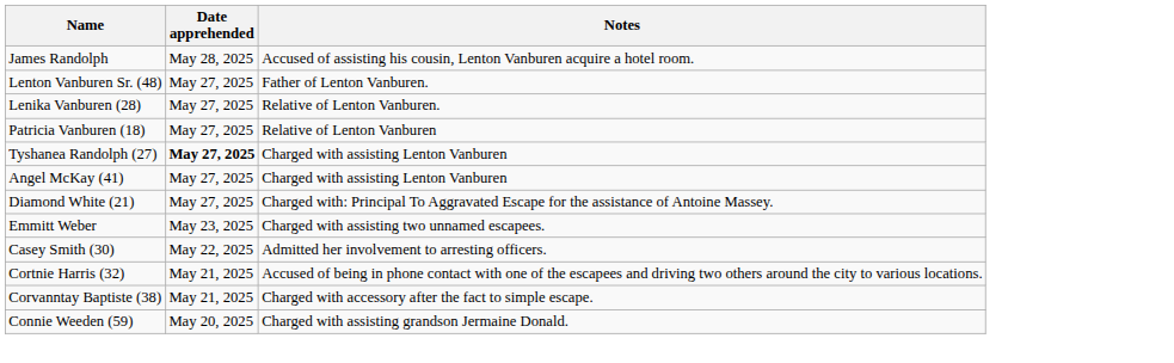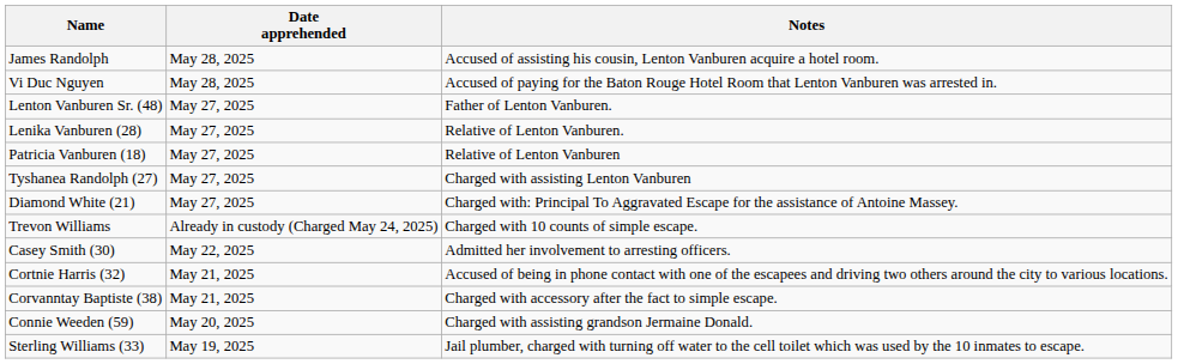+ row: Vi Duc Nguyen | May 28, 2025 | Accused of paying for the Baton Rouge Hotel Room that Lenton Vanburen was arrested in.
Tyshanea Randolph (27) | Date apprehended: bold -> normal
- row: Angel McKay (41) | May 27, 2025 | Charged with assisting Lenton Vanburen
+ row: Trevon Williams | Already in custody (Charged May 24, 2025) | Charged with 10 counts of simple escape.
- row: Emmitt Weber | May 23, 2025 | Charged with assisting two unnamed escapees.
+ row: Sterling Williams (33) | May 19, 2025 | Jail plumber, charged with turning off water to the cell toilet which was used by the 10 inmates to escape.
